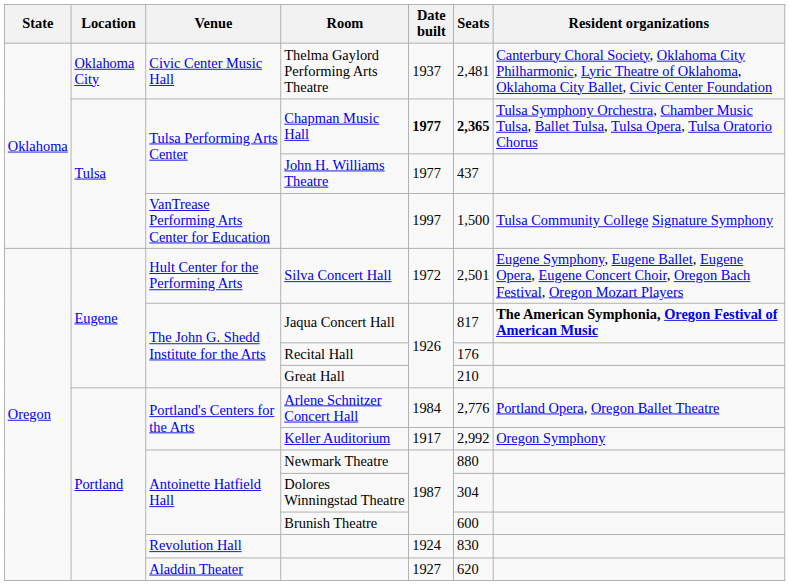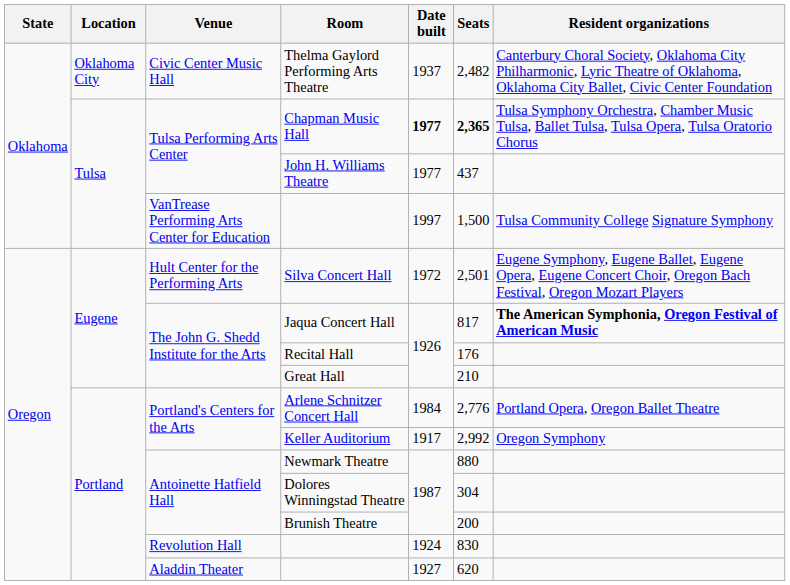Thelma Gaylord Performing Arts Theatre | Seats: 2,481 -> 2,482
Brunish Theatre | Seats: 600 -> 200
